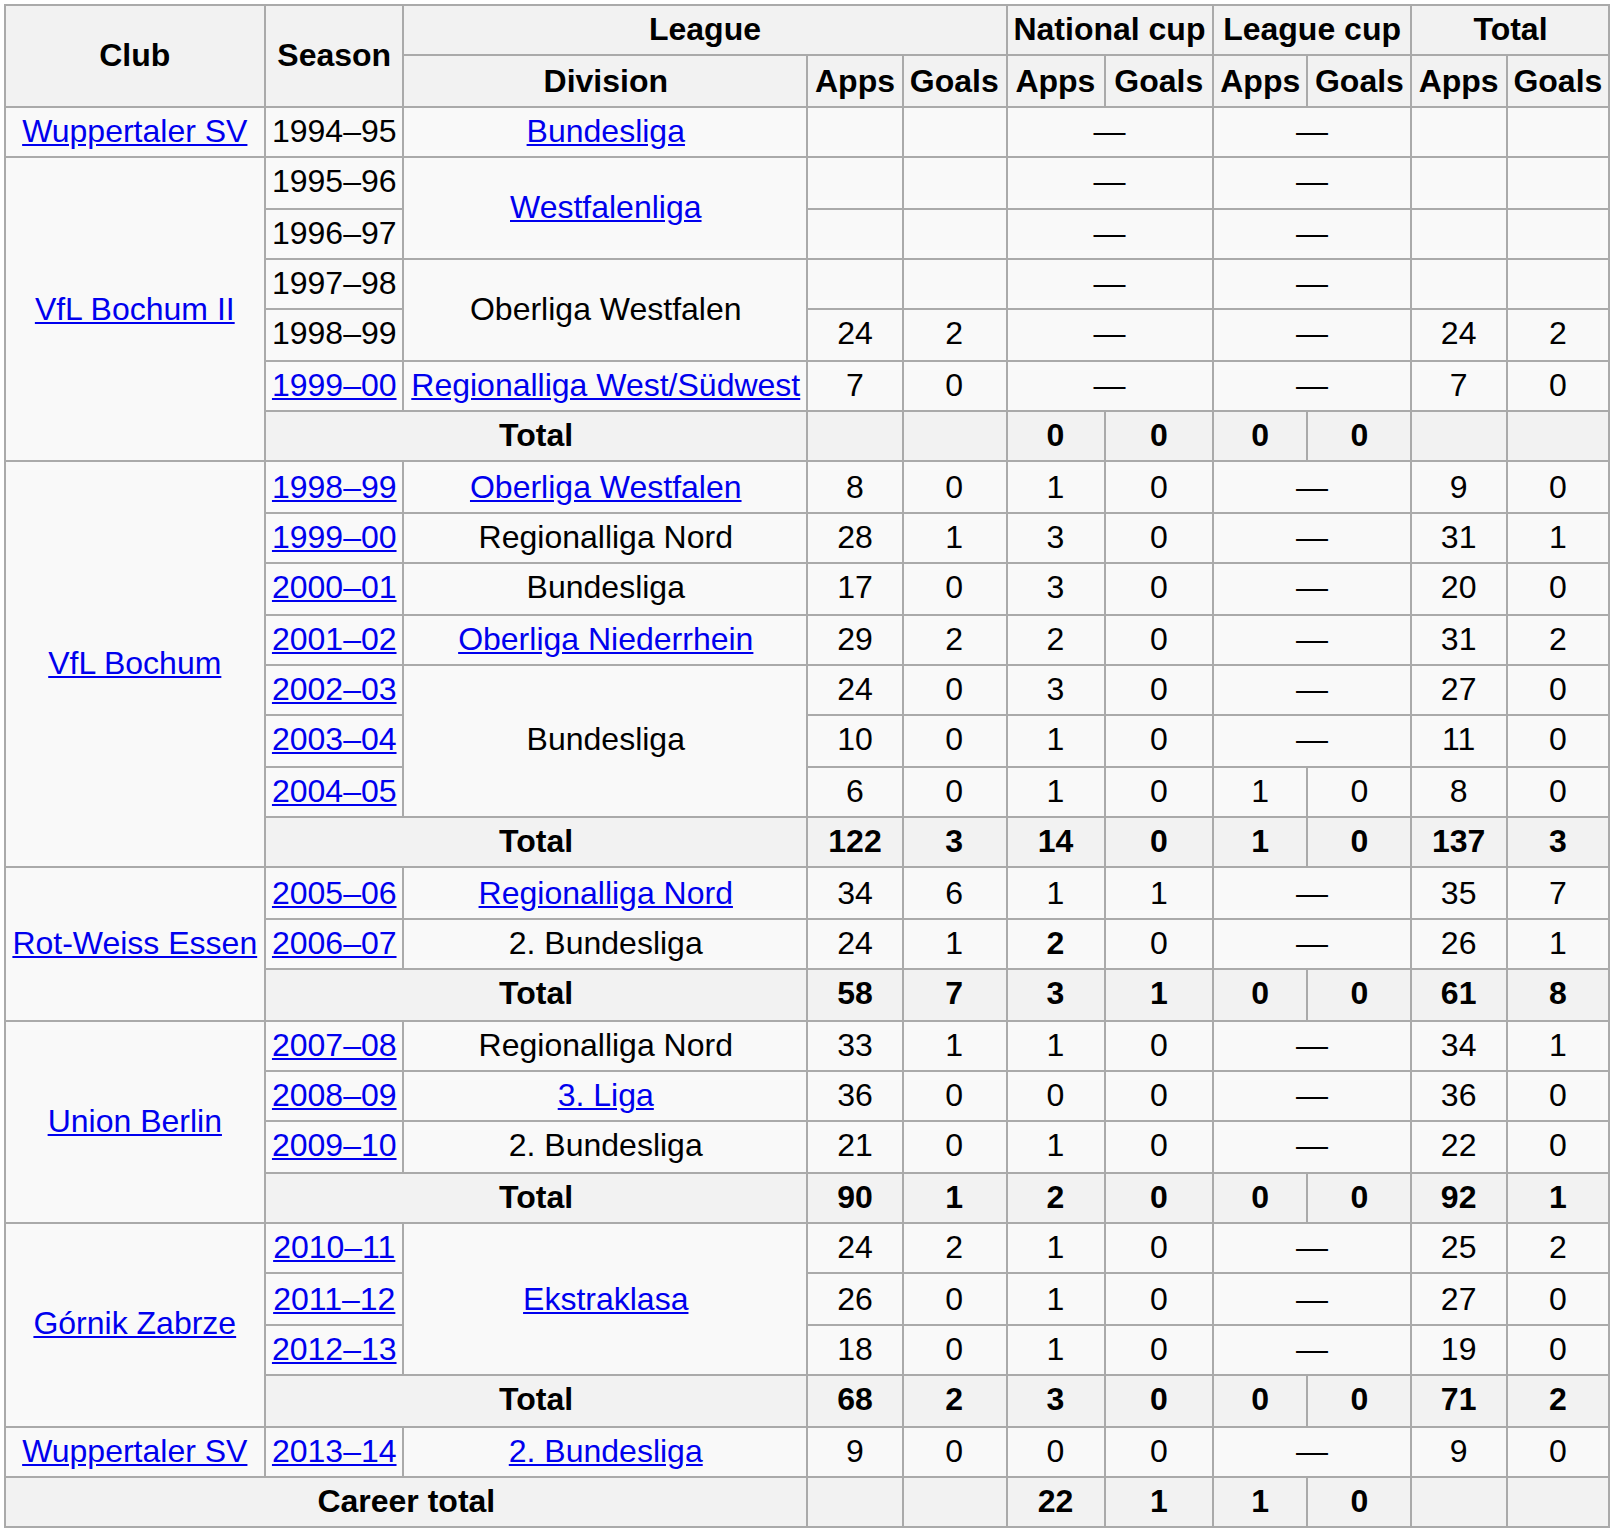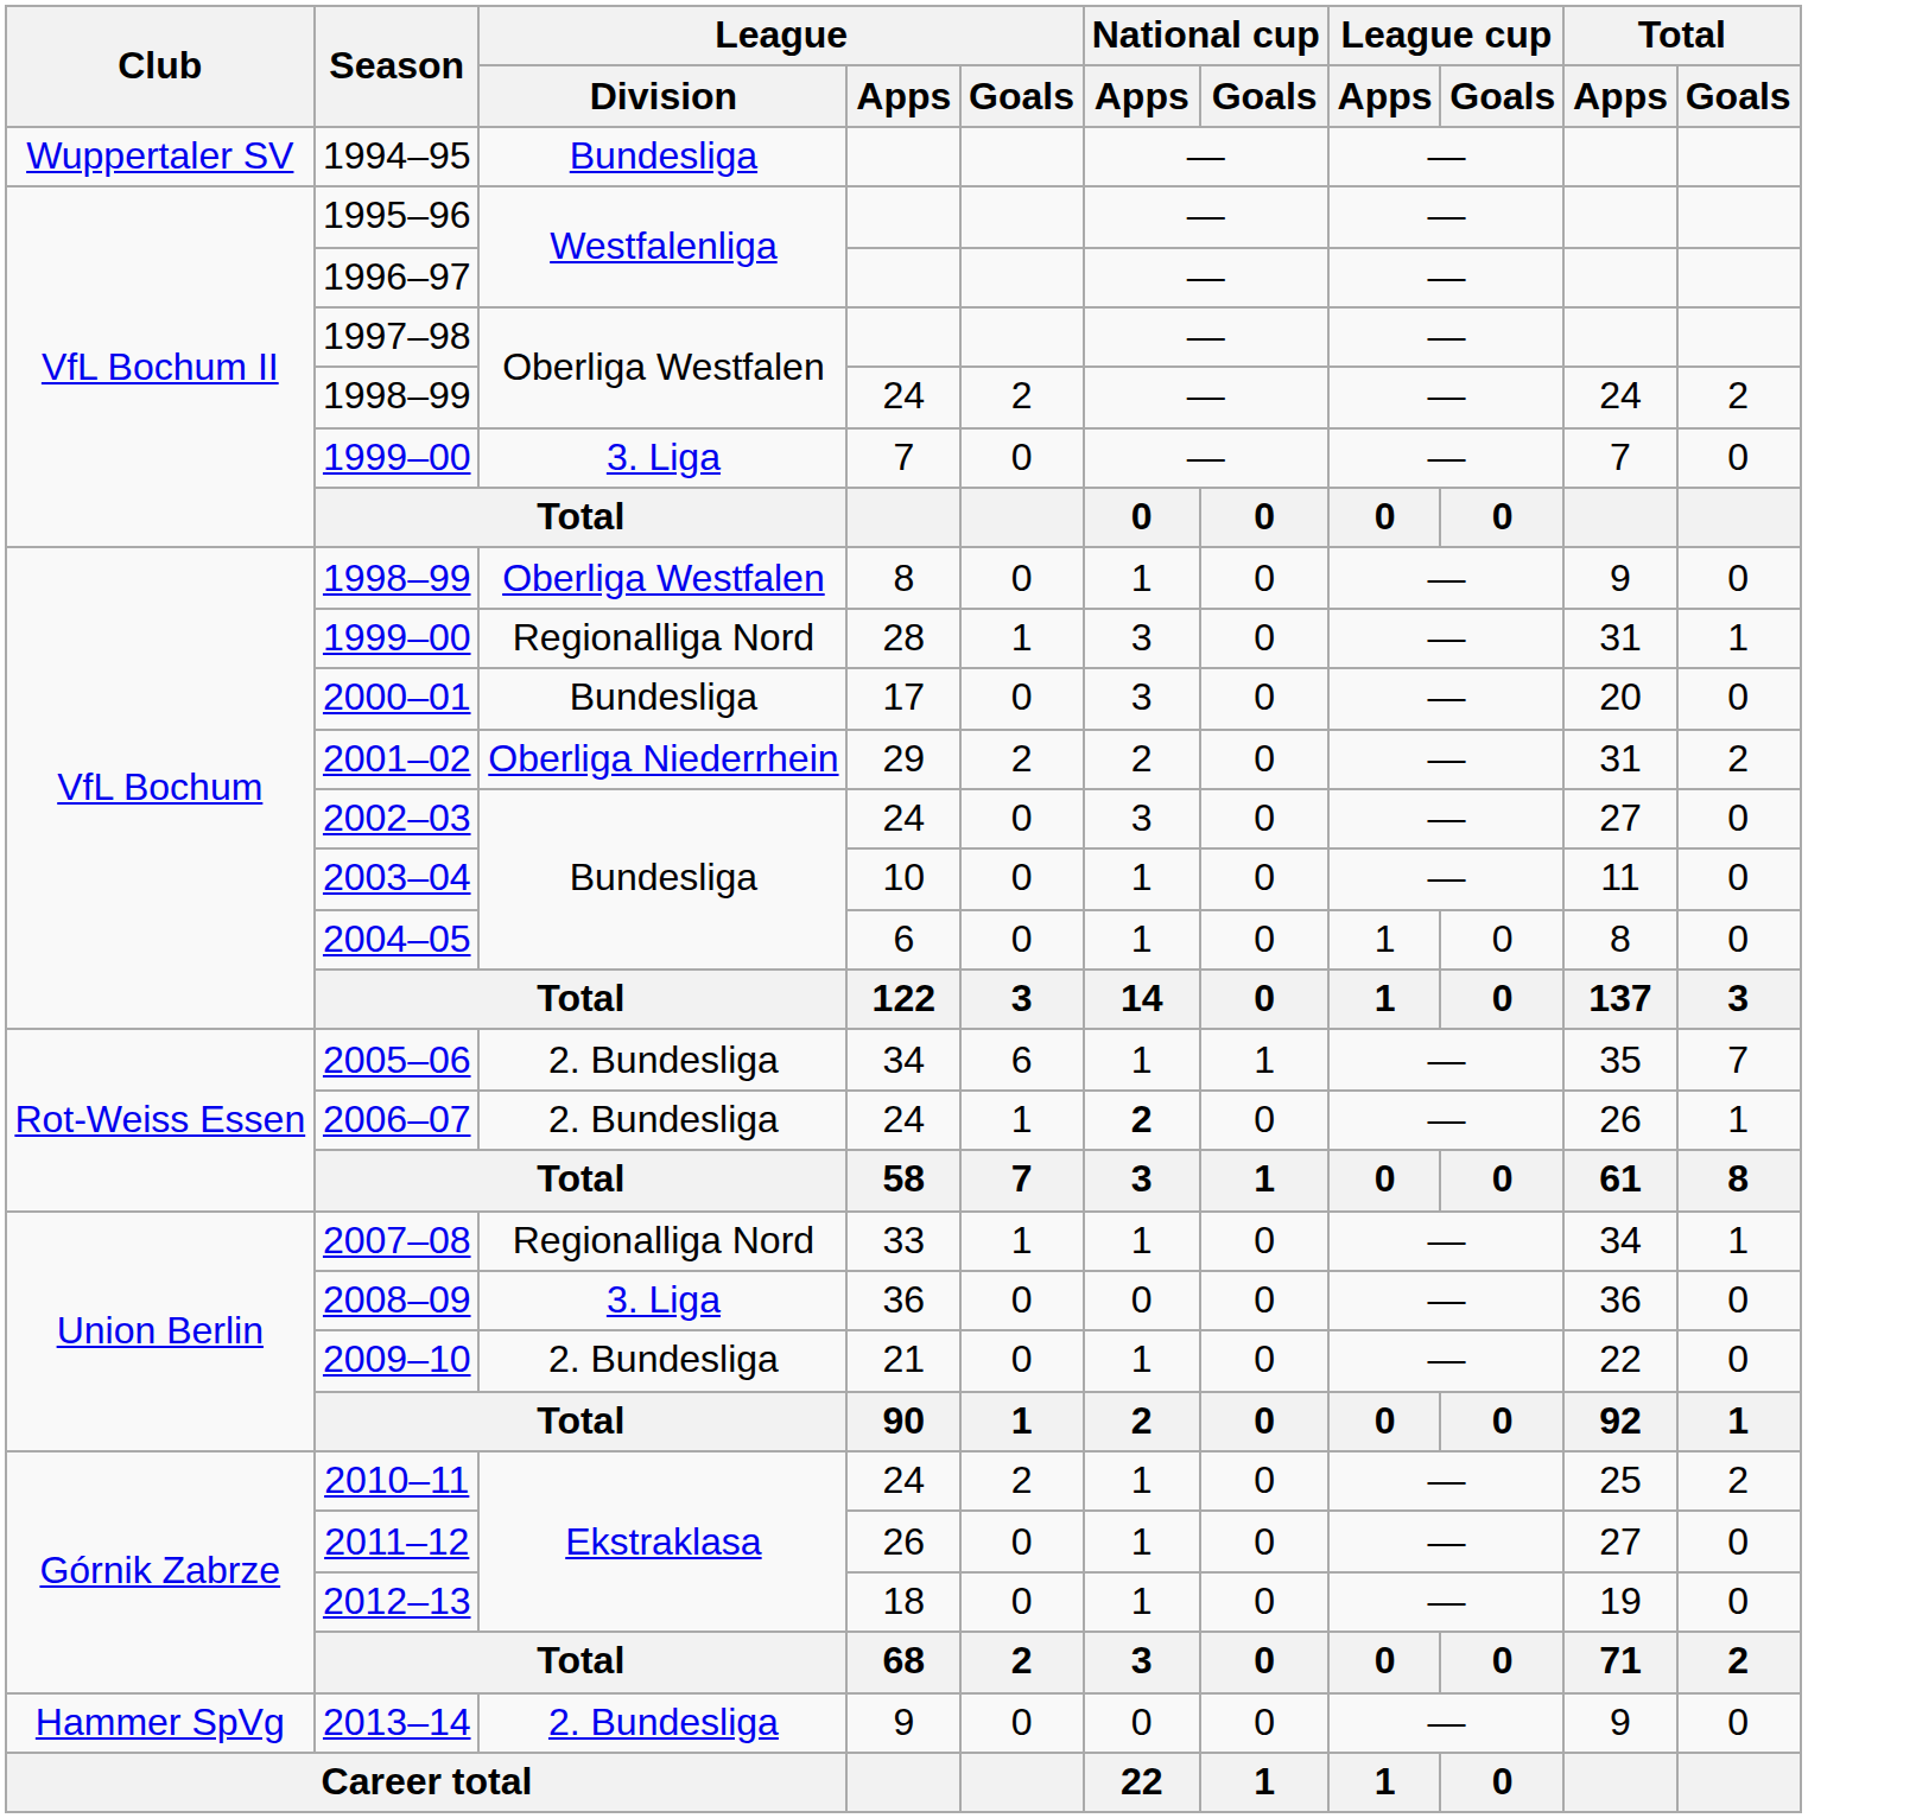1999–00 / 7 | League / Division: Regionalliga West/Südwest -> 3. Liga
2005–06 | League / Division: Regionalliga Nord -> 2. Bundesliga
2013–14 | Club: Wuppertaler SV -> Hammer SpVg
